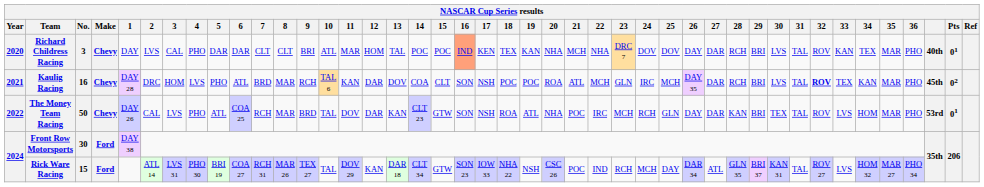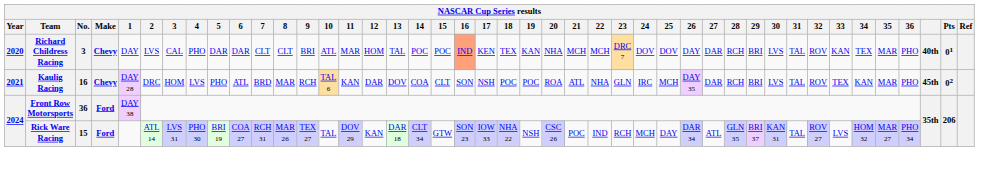Richard Childress Racing | 22: NHA -> MCH
Kaulig Racing | 22: MCH -> NHA
Kaulig Racing | 32: bold -> normal
- row: 2022 | The Money Team Racing | 50 | Chevy | DAY 26 | CAL | LVS | PHO | ATL | COA 25 | RCH | MAR | BRD | TAL | DOV | DAR | KAN | CLT 23 | GTW | SON | NSH | ROA | ATL | NHA | POC | IRC | MCH | RCH | GLN | DAY | DAR | KAN | BRI | TEX | TAL | ROV | LVS | HOM | MAR | PHO | 53rd | 01
Front Row Motorsports | No.: 30 -> 36
